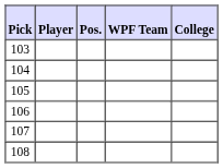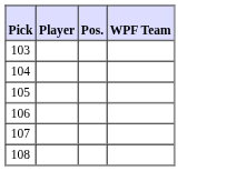- column: College
